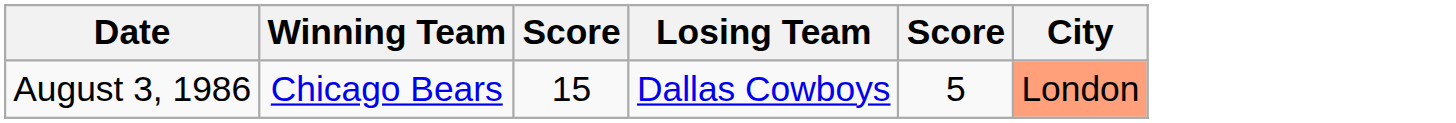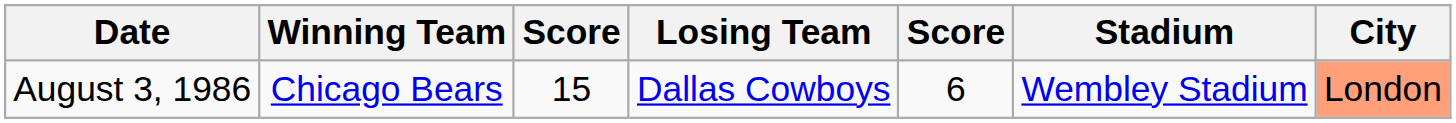+ column: Stadium | Wembley Stadium
August 3, 1986 | column 5: 5 -> 6
